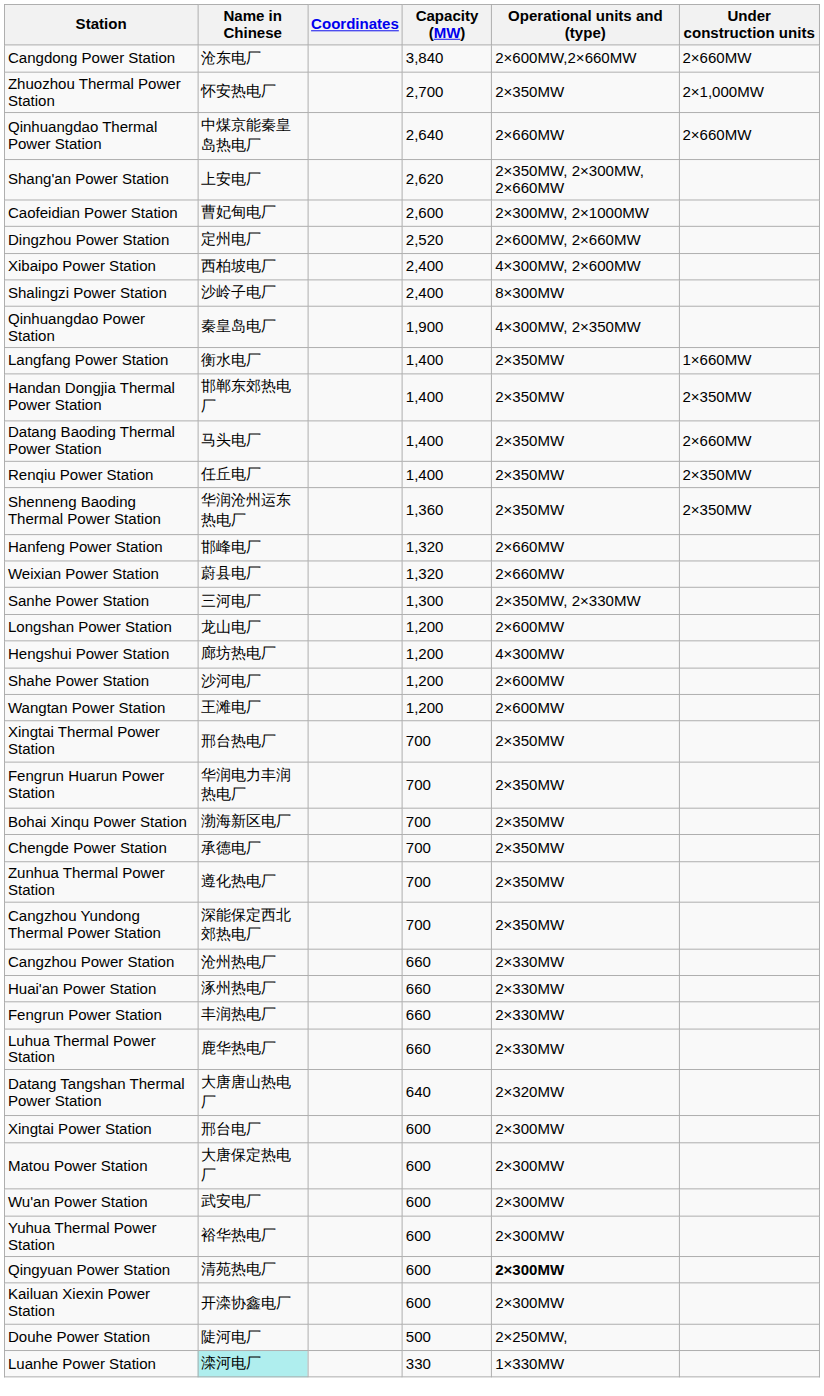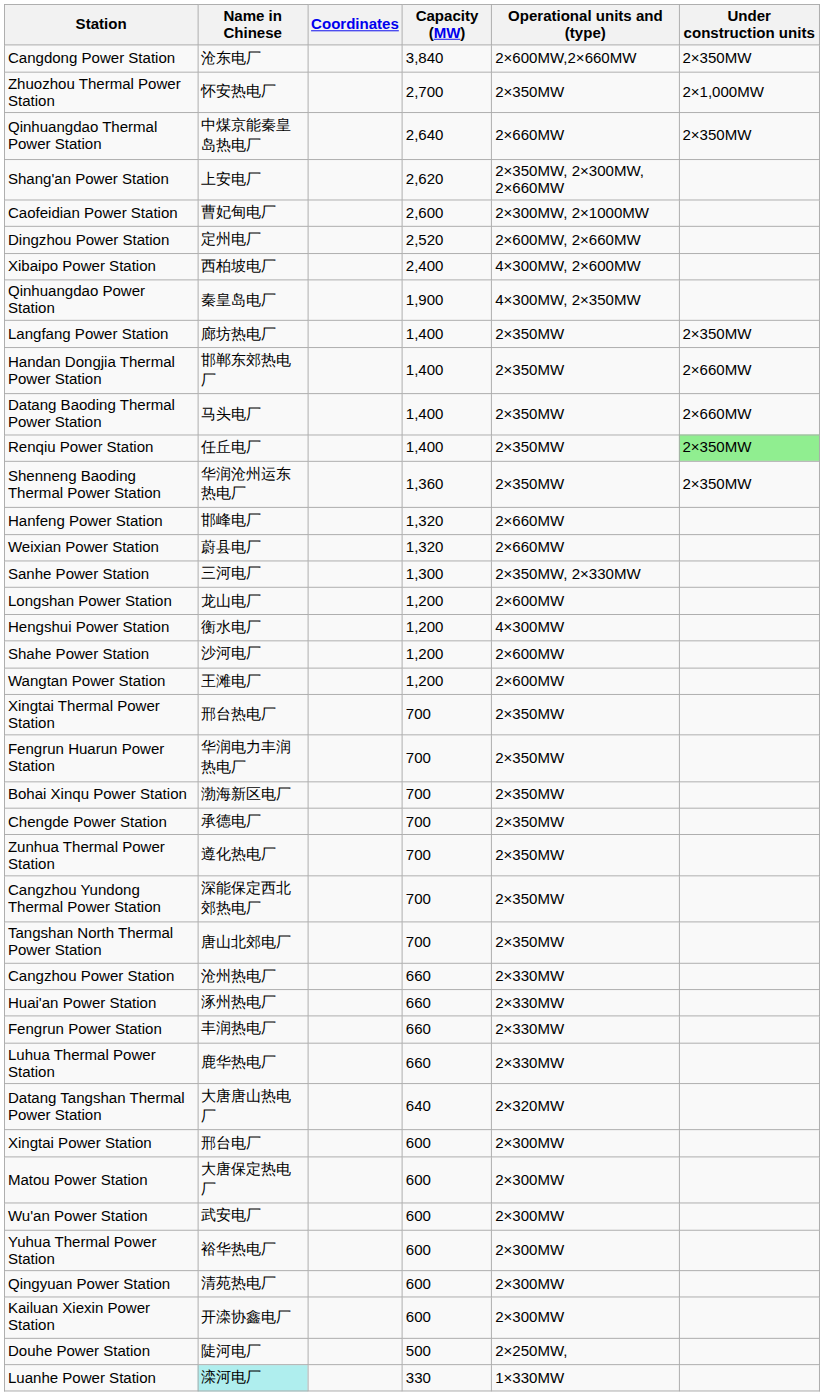Cangdong Power Station | Under construction units: 2×660MW -> 2×350MW
Qinhuangdao Thermal Power Station | Under construction units: 2×660MW -> 2×350MW
- row: Shalingzi Power Station | 沙岭子电厂 | 2,400 | 8×300MW
Langfang Power Station | Name in Chinese: 衡水电厂 -> 廊坊热电厂
Langfang Power Station | Under construction units: 1×660MW -> 2×350MW
Handan Dongjia Thermal Power Station | Under construction units: 2×350MW -> 2×660MW
Renqiu Power Station | Under construction units: no background -> lightgreen background
Hengshui Power Station | Name in Chinese: 廊坊热电厂 -> 衡水电厂
+ row: Tangshan North Thermal Power Station | 唐山北郊电厂 | 700 | 2×350MW
Qingyuan Power Station | Operational units and (type): bold -> normal
